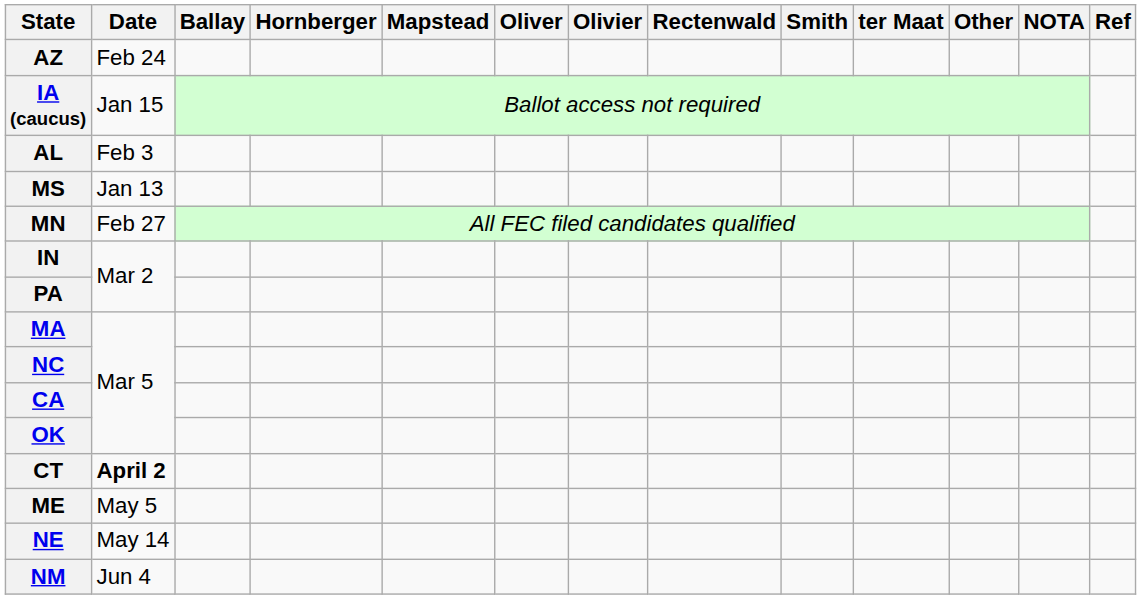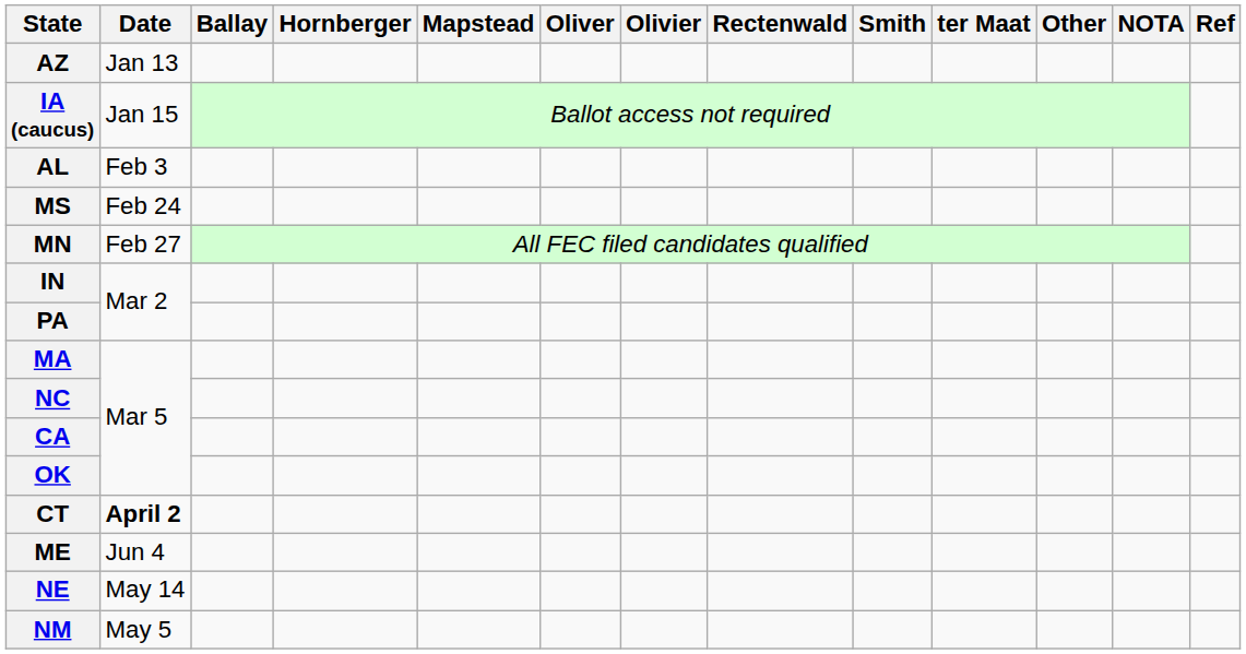AZ | Date: Feb 24 -> Jan 13
MS | Date: Jan 13 -> Feb 24
ME | Date: May 5 -> Jun 4
NM | Date: Jun 4 -> May 5
